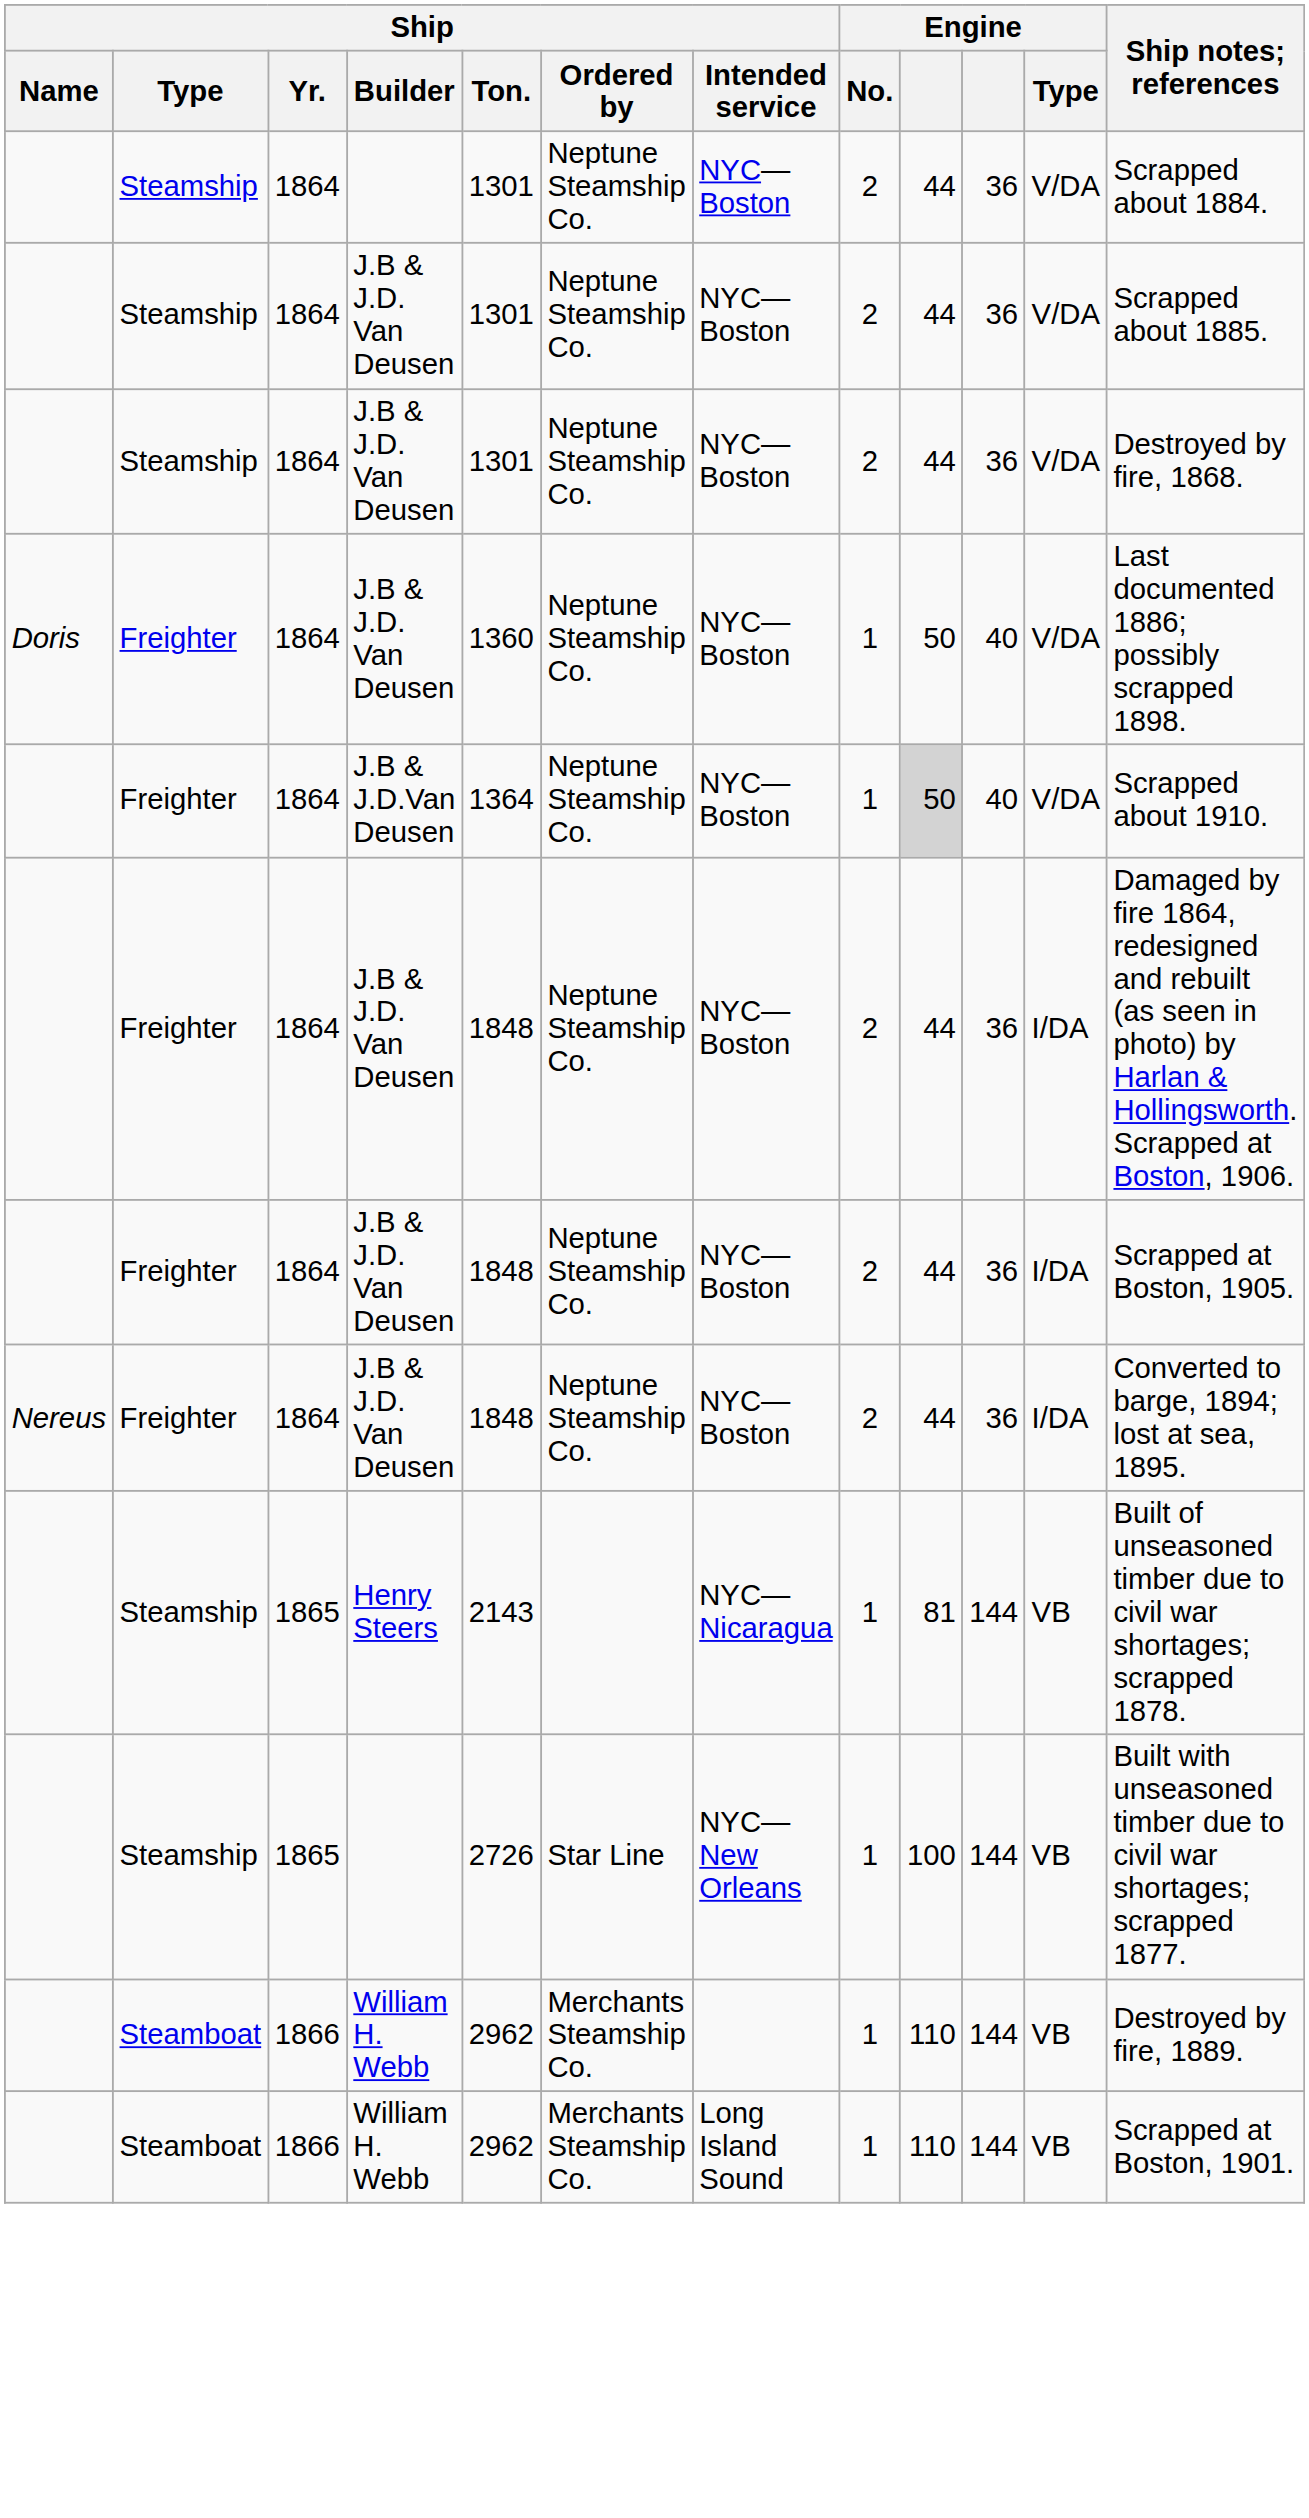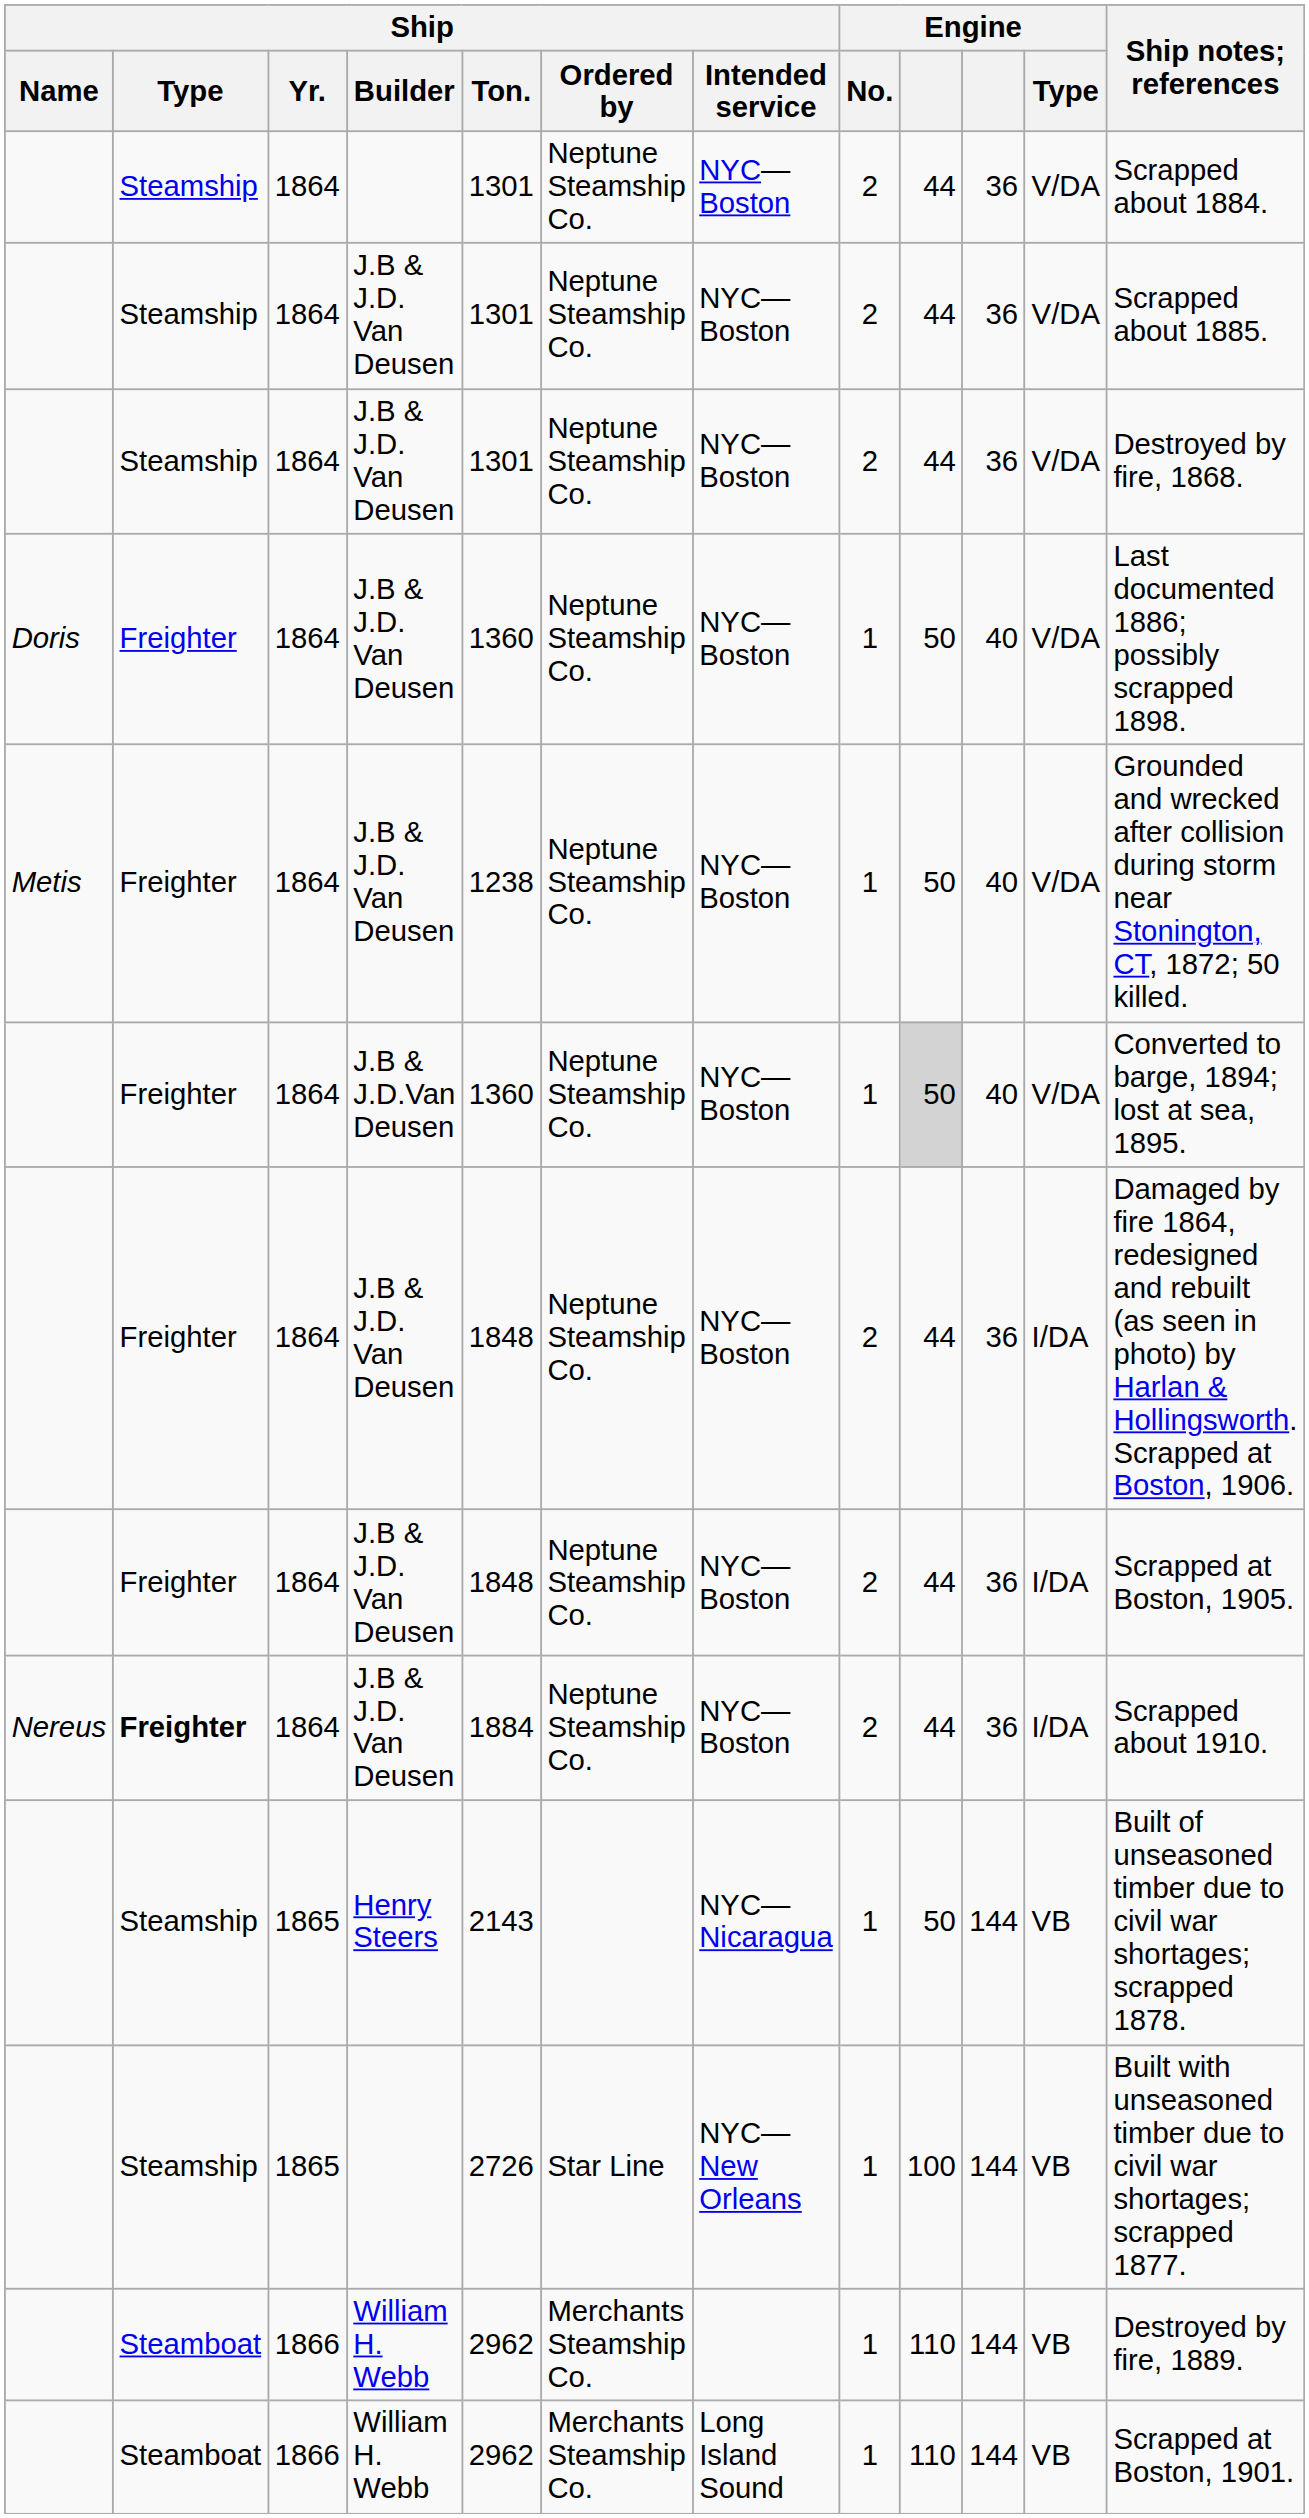+ row: Metis | Freighter | 1864 | J.B & J.D. Van Deusen | 1238 | Neptune Steamship Co. | NYC—Boston | 1 | 50 | 40 | V/DA | Grounded and wrecked after collision during storm near Stonington, CT, 1872; 50 killed.
J.B & J.D.Van Deusen | Ship / Ton.: 1364 -> 1360
J.B & J.D.Van Deusen | Ship notes; references: Scrapped about 1910. -> Converted to barge, 1894; lost at sea, 1895.
Nereus / J.B & J.D. Van Deusen | Ship / Type: normal -> bold
Nereus / J.B & J.D. Van Deusen | Ship / Ton.: 1848 -> 1884
Nereus / J.B & J.D. Van Deusen | Ship notes; references: Converted to barge, 1894; lost at sea, 1895. -> Scrapped about 1910.
Henry Steers | column 9: 81 -> 50
